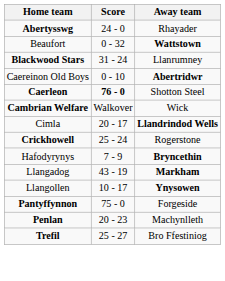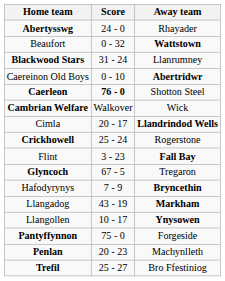+ row: Flint | 3 - 23 | Fall Bay
+ row: Glyncoch | 67 - 5 | Tregaron
